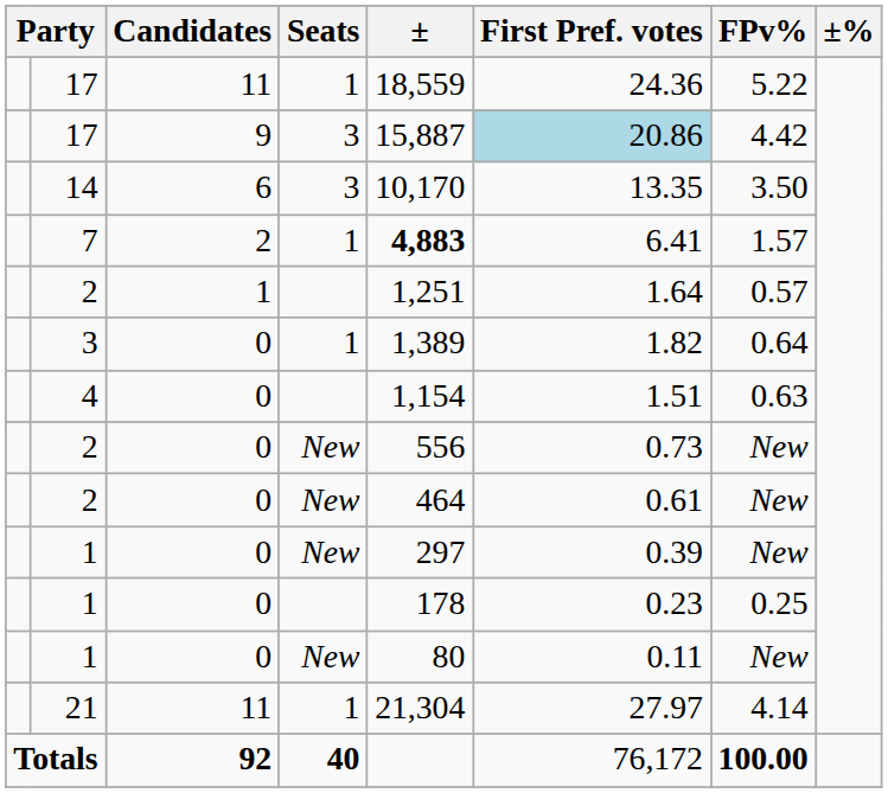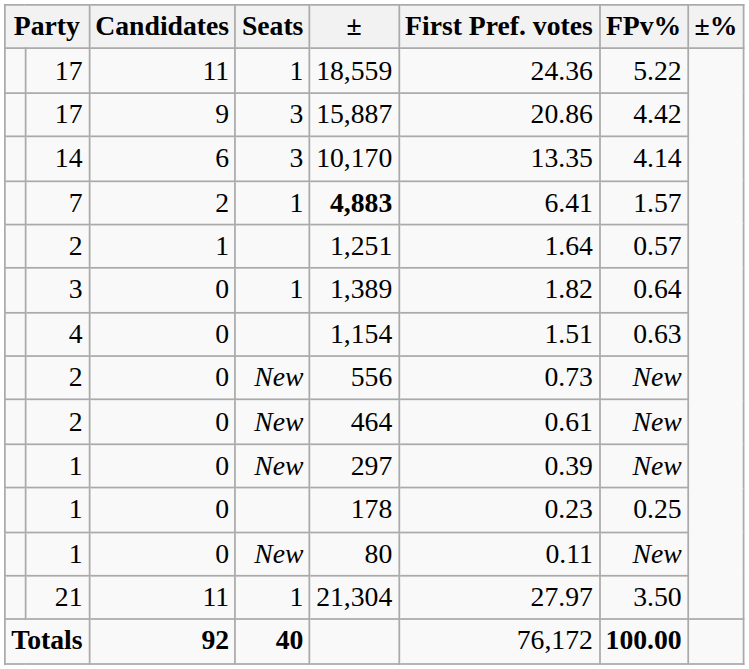17 / 3 | First Pref. votes: lightblue background -> no background
14 | FPv%: 3.50 -> 4.14
21 | FPv%: 4.14 -> 3.50
